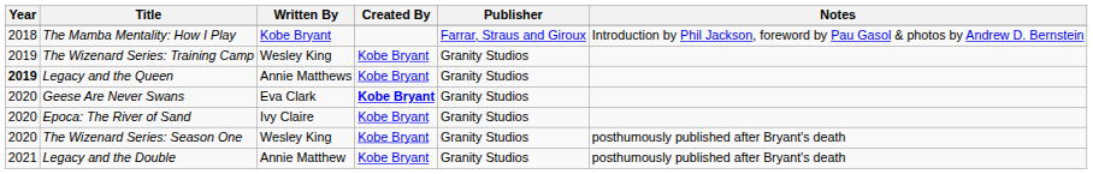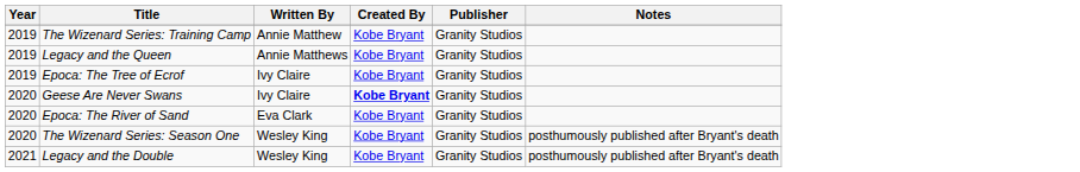- row: 2018 | The Mamba Mentality: How I Play | Kobe Bryant | Farrar, Straus and Giroux | Introduction by Phil Jackson, foreword by Pau Gasol & photos by Andrew D. Bernstein
The Wizenard Series: Training Camp | Written By: Wesley King -> Annie Matthew
Legacy and the Queen | Year: bold -> normal
+ row: 2019 | Epoca: The Tree of Ecrof | Ivy Claire | Kobe Bryant | Granity Studios
Geese Are Never Swans | Written By: Eva Clark -> Ivy Claire
Epoca: The River of Sand | Written By: Ivy Claire -> Eva Clark
Legacy and the Double | Written By: Annie Matthew -> Wesley King
